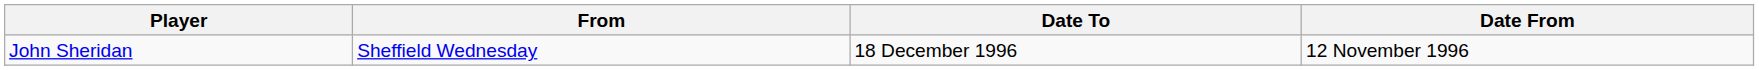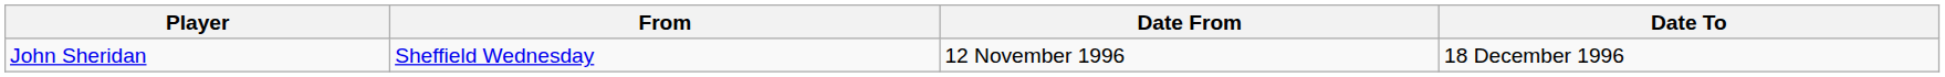columns swapped: Date From <-> Date To
